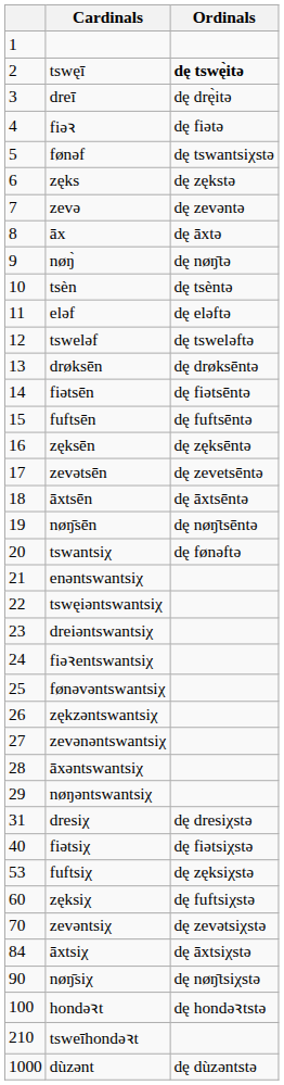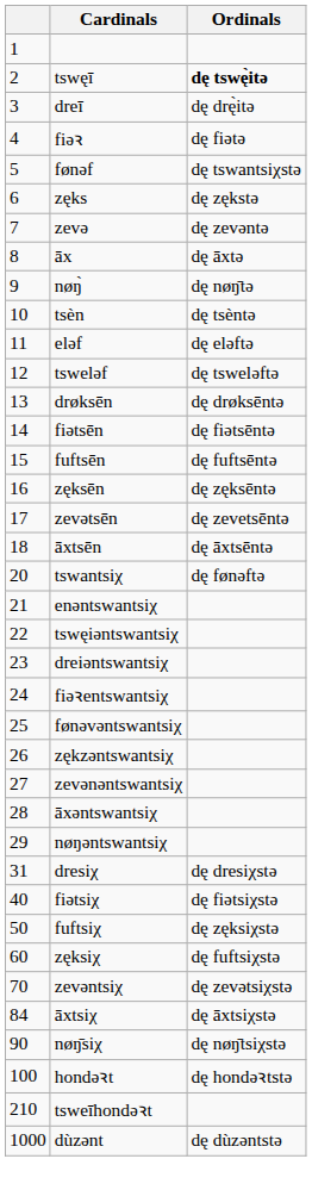- row: 19 | nøŋ̄sēn | dę nøŋ̄tsēntə
fuftsiχ | column 1: 53 -> 50
